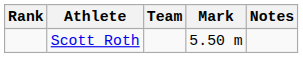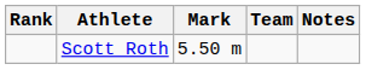columns swapped: Team <-> Mark
